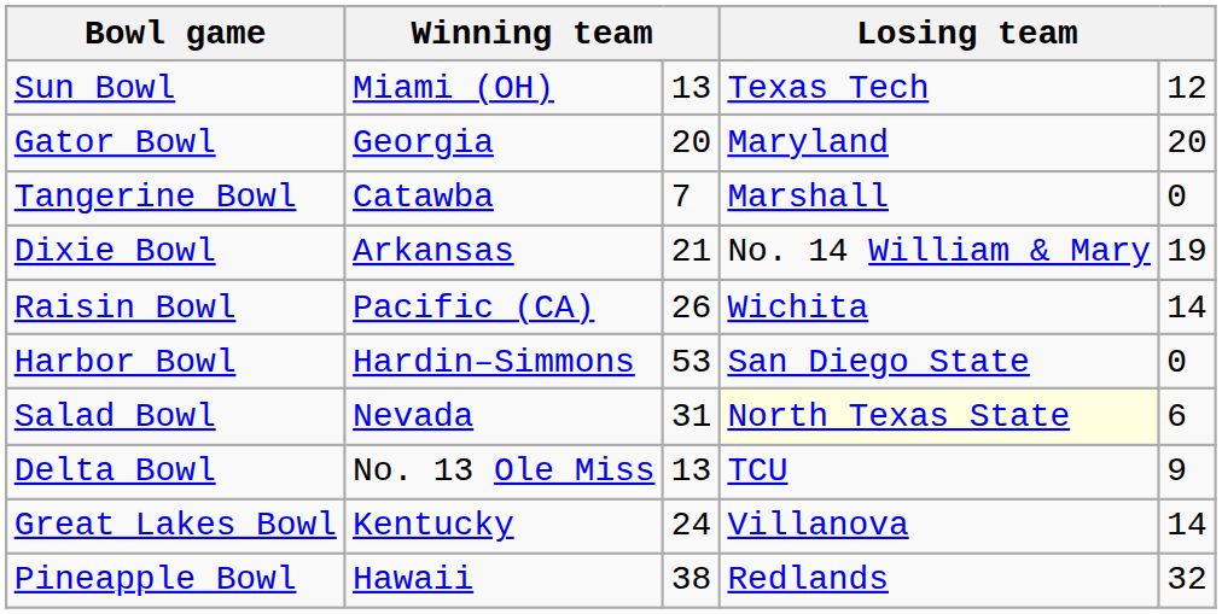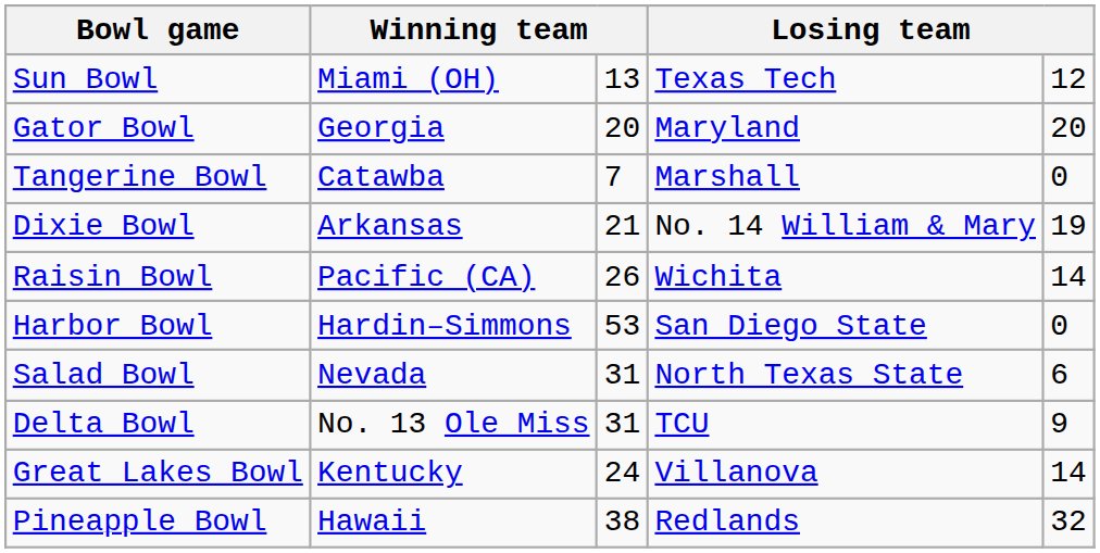Salad Bowl | column 4: lightyellow background -> no background
Delta Bowl | column 3: 13 -> 31
